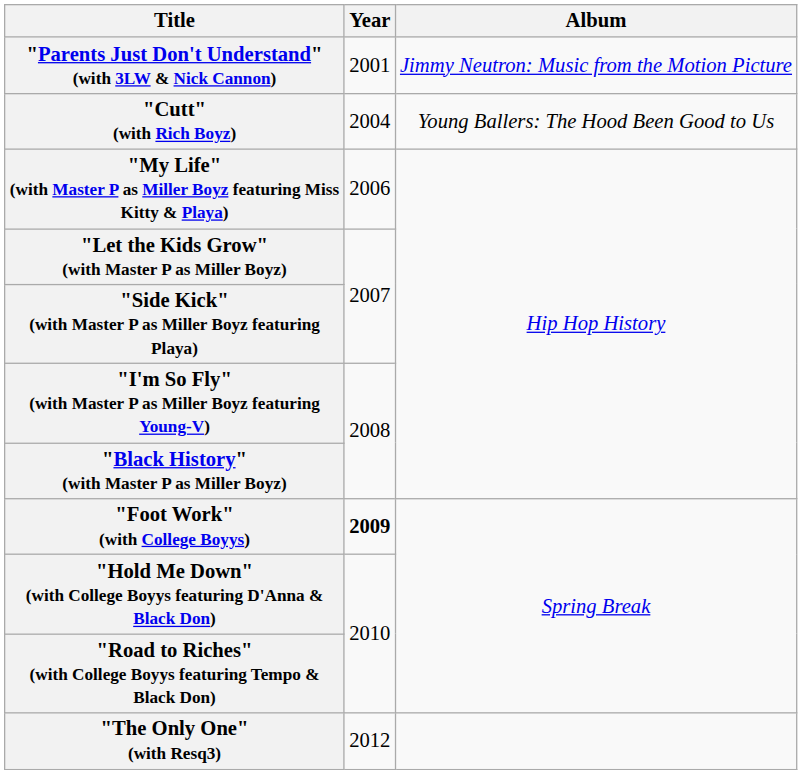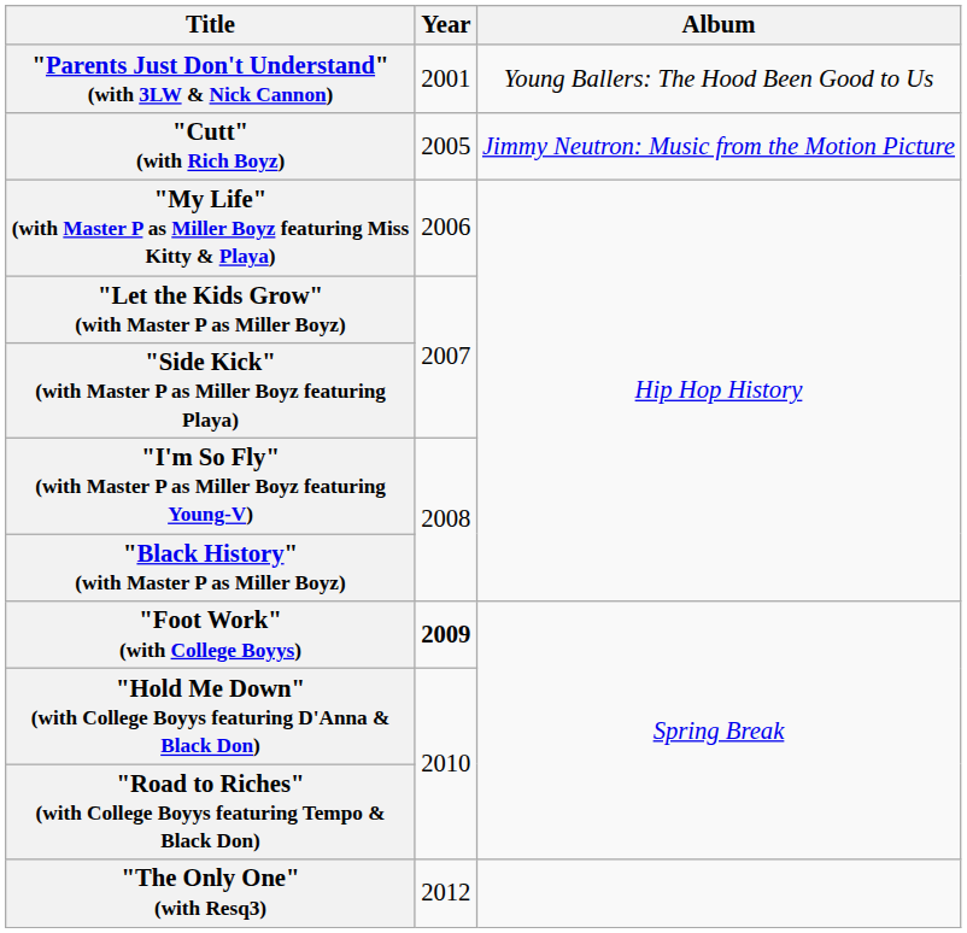"Parents Just Don't Understand" (with 3LW & Nick Cannon) | Album: Jimmy Neutron: Music from the Motion Picture -> Young Ballers: The Hood Been Good to Us
"Cutt" (with Rich Boyz) | Year: 2004 -> 2005
"Cutt" (with Rich Boyz) | Album: Young Ballers: The Hood Been Good to Us -> Jimmy Neutron: Music from the Motion Picture
